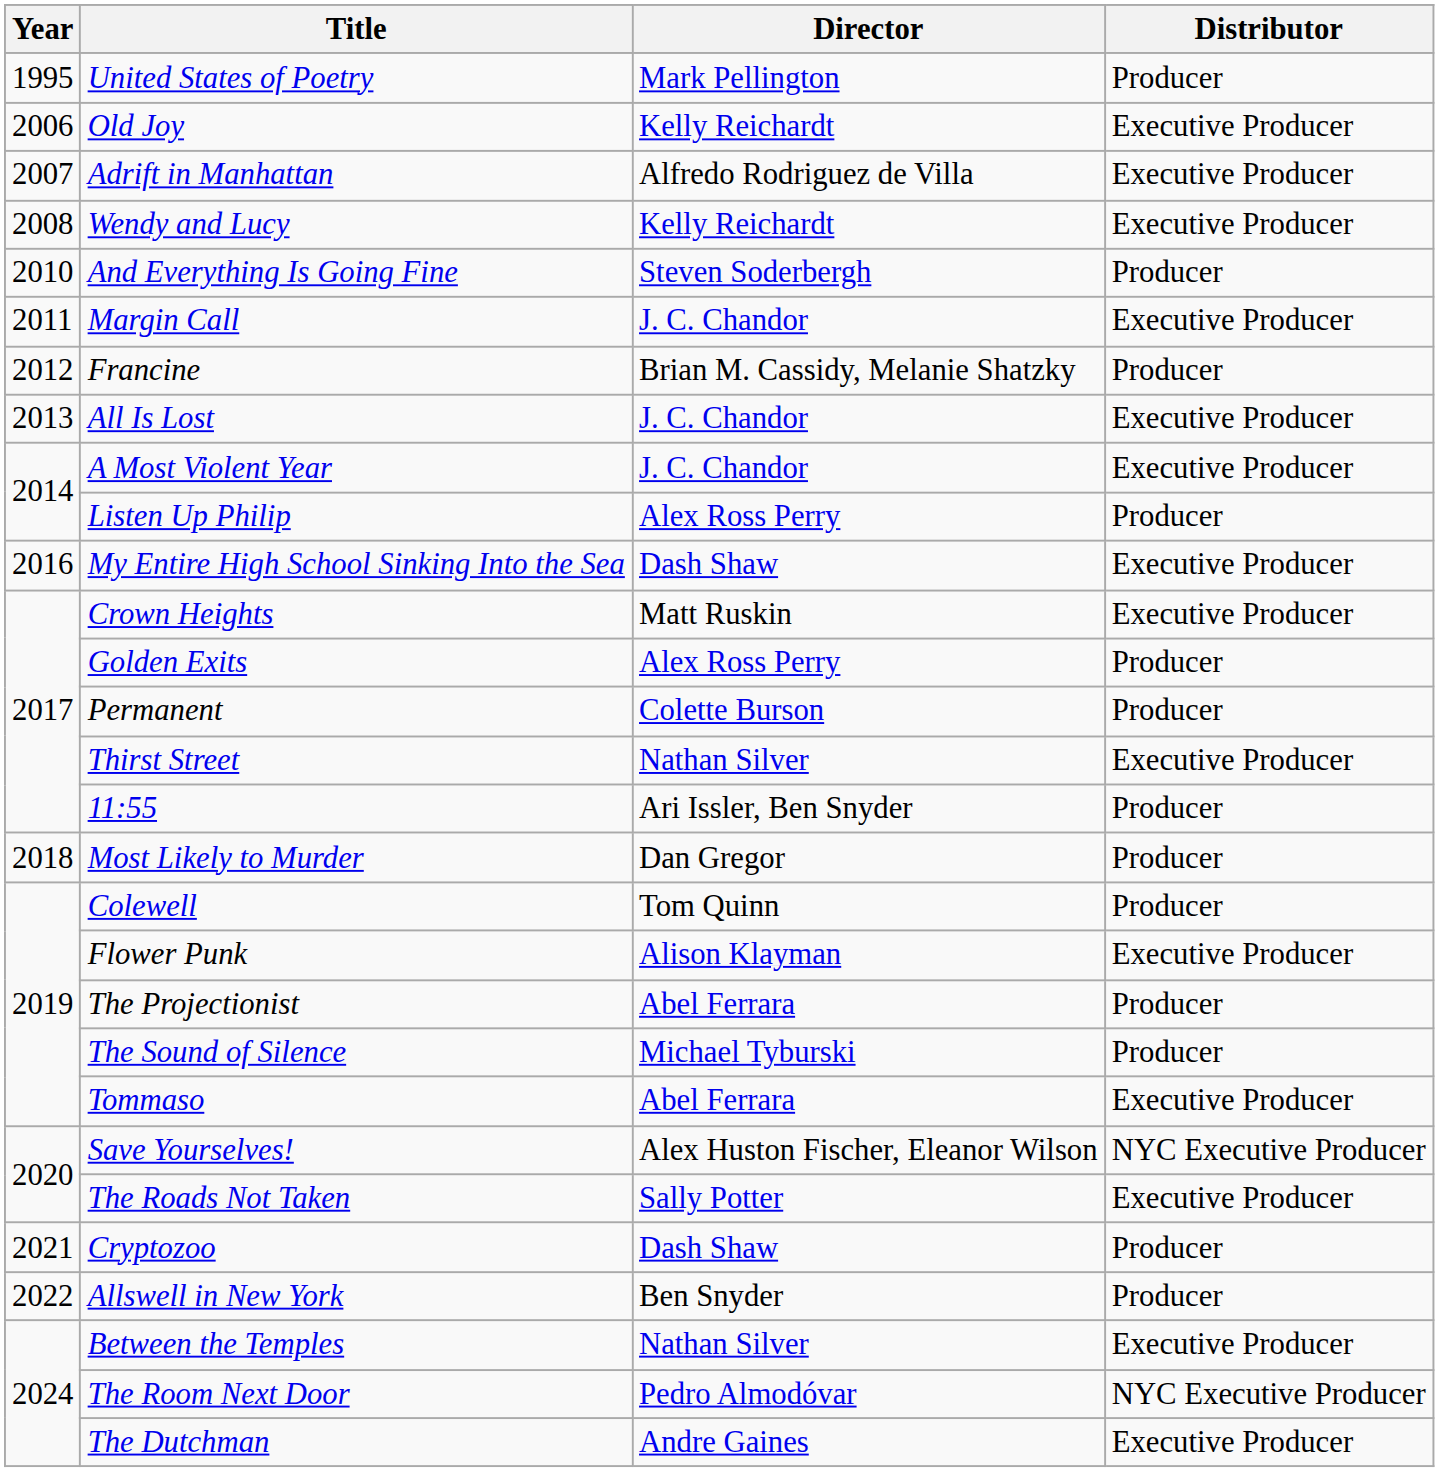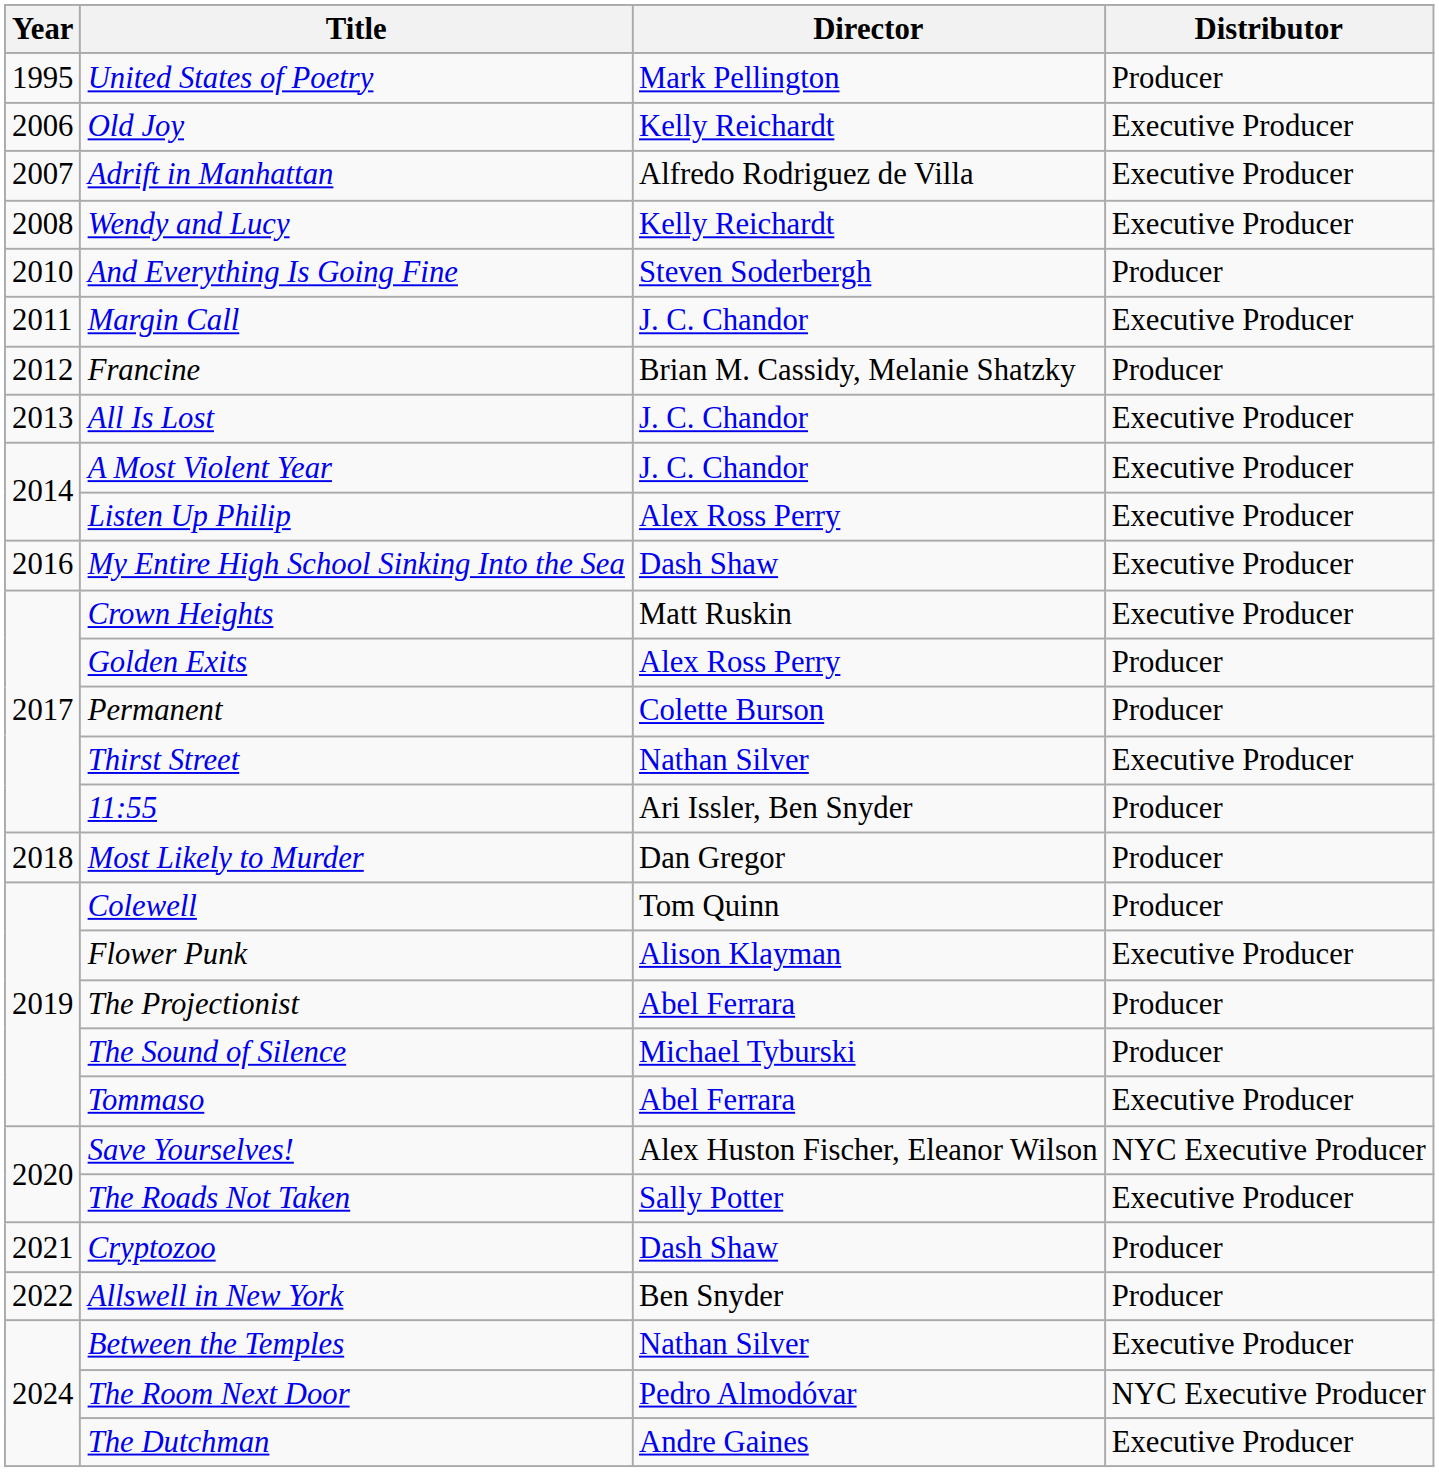Listen Up Philip | Distributor: Producer -> Executive Producer
